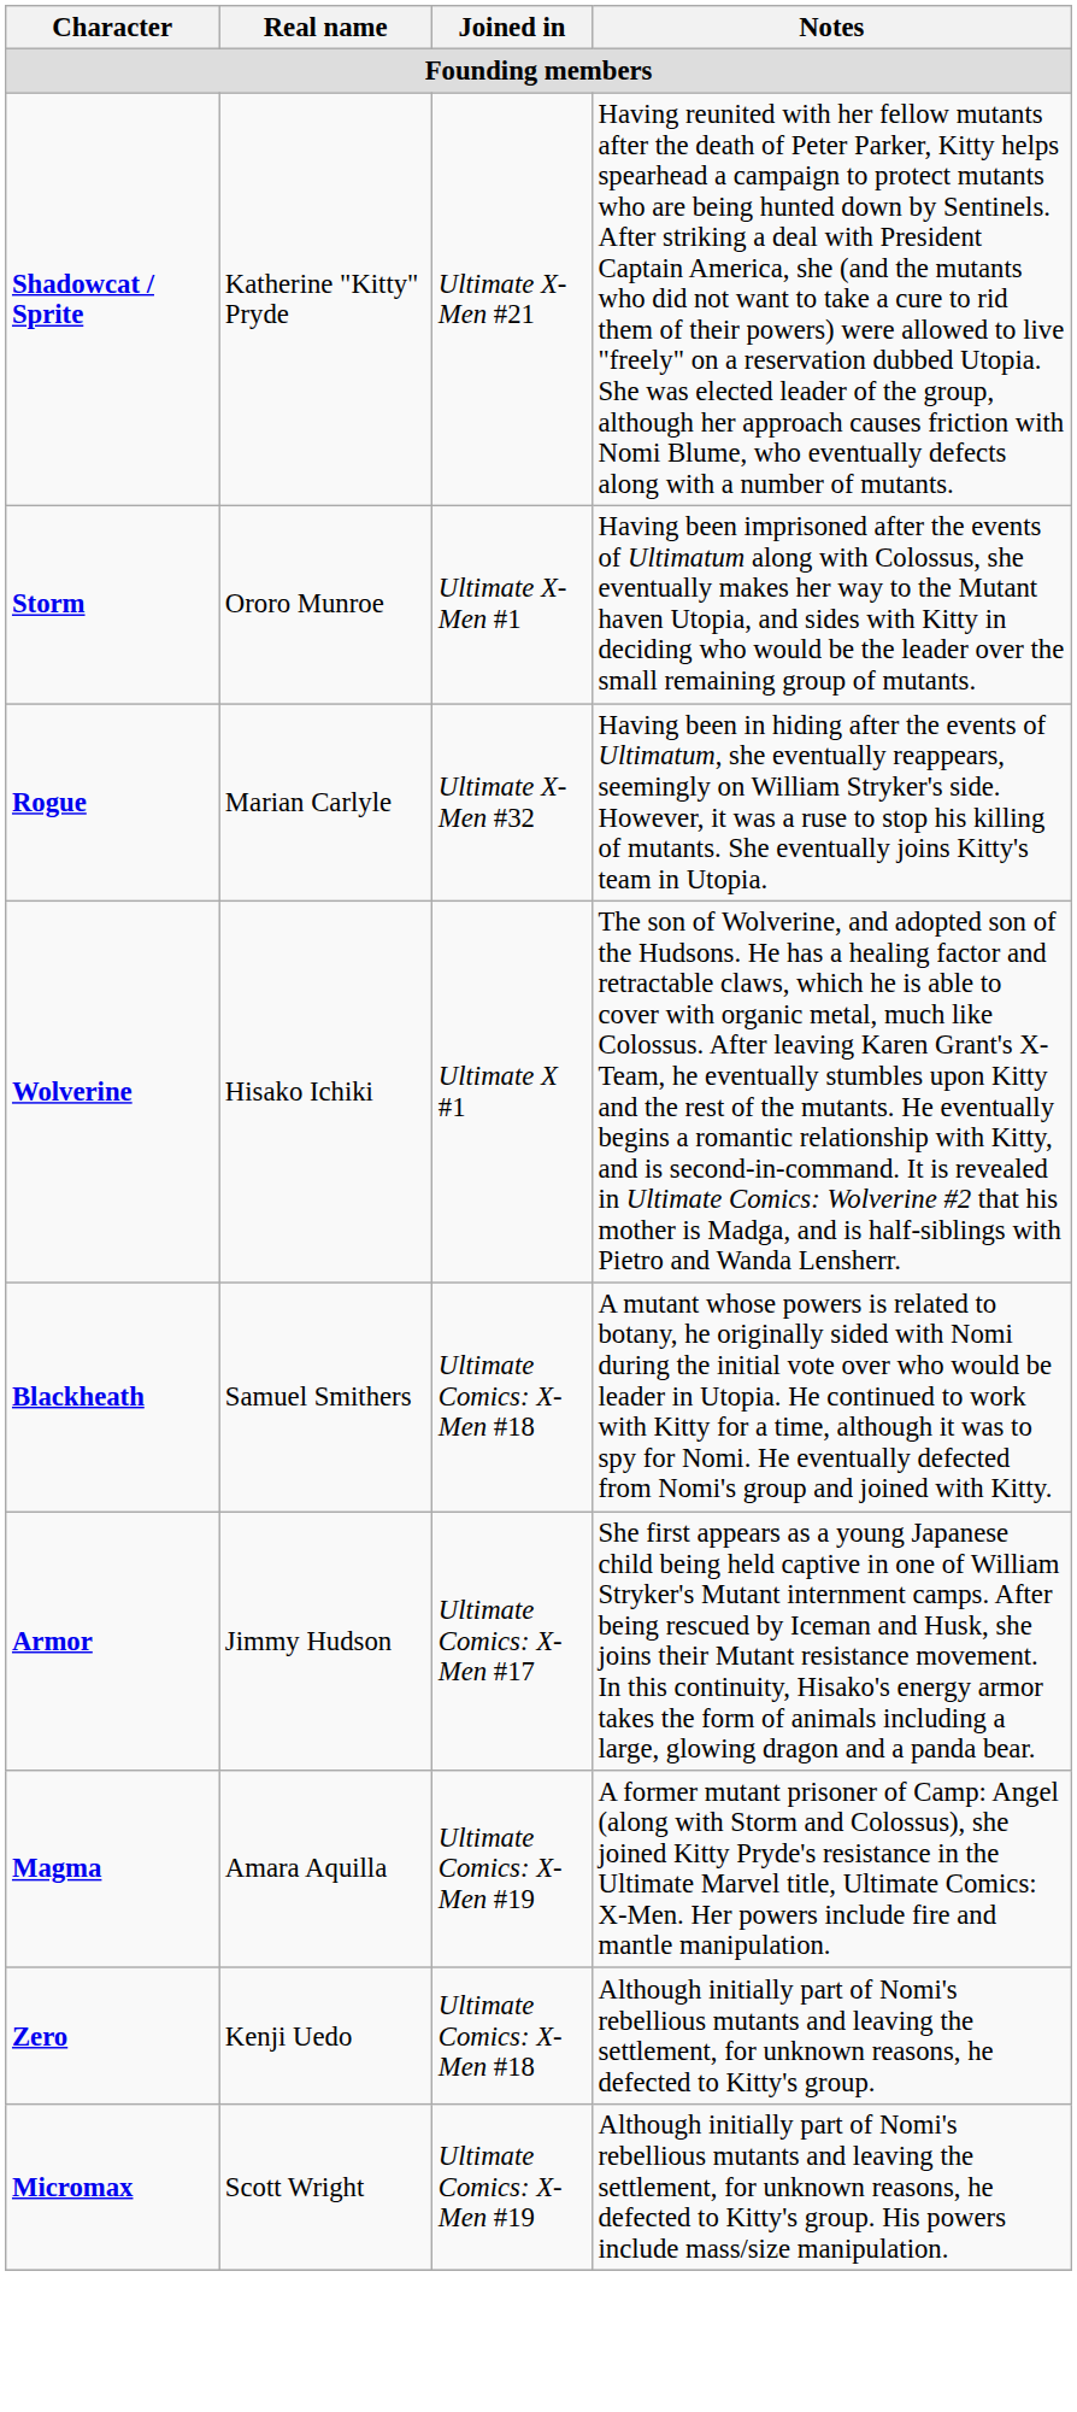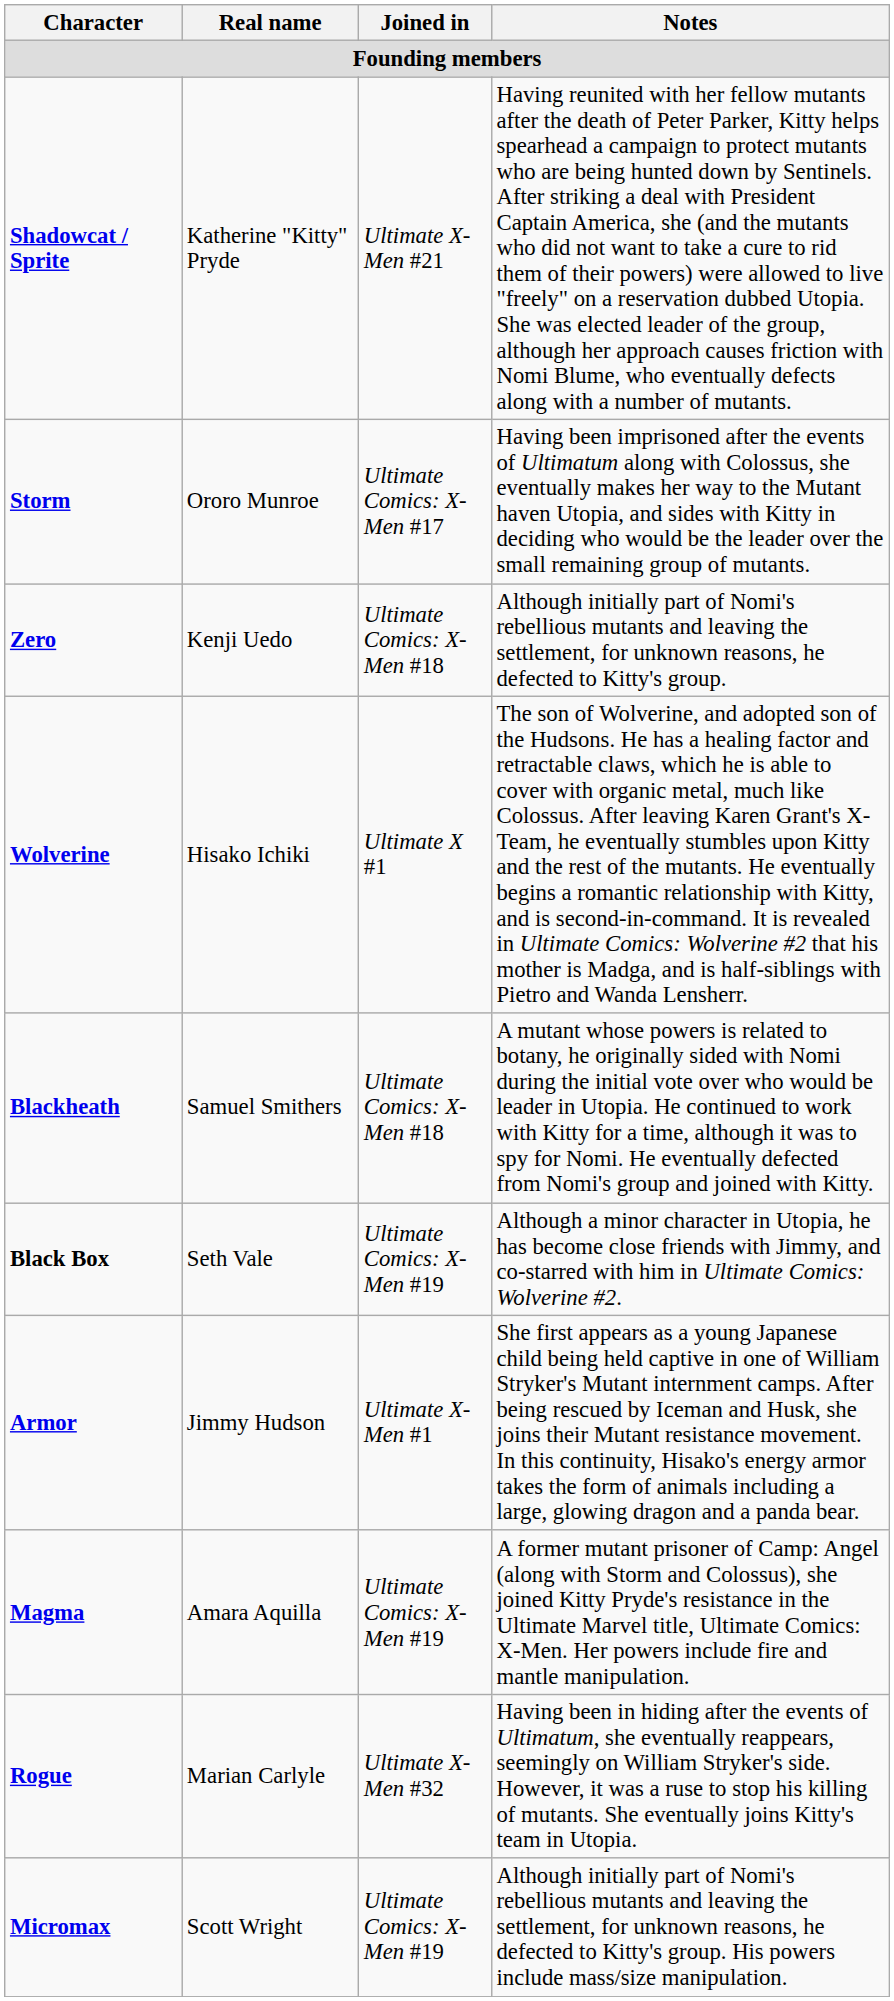Storm | Joined in: Ultimate X-Men #1 -> Ultimate Comics: X-Men #17
rows swapped: Rogue <-> Zero
+ row: Black Box | Seth Vale | Ultimate Comics: X-Men #19 | Although a minor character in Utopia, he has become close friends with Jimmy, and co-starred with him in Ultimate Comics: Wolverine #2.
Armor | Joined in: Ultimate Comics: X-Men #17 -> Ultimate X-Men #1
